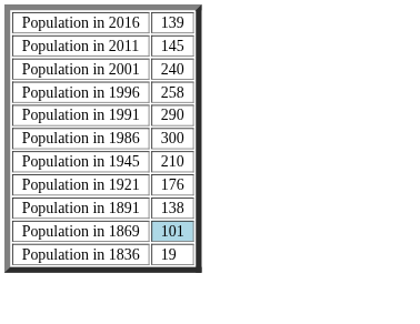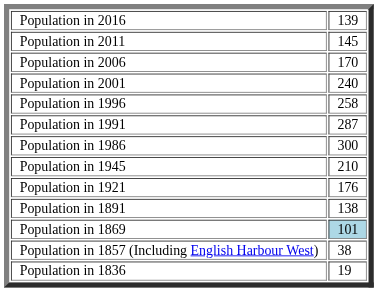+ row: Population in 2006 | 170
Population in 1991 | column 2: 290 -> 287
+ row: Population in 1857 (Including English Harbour West) | 38
